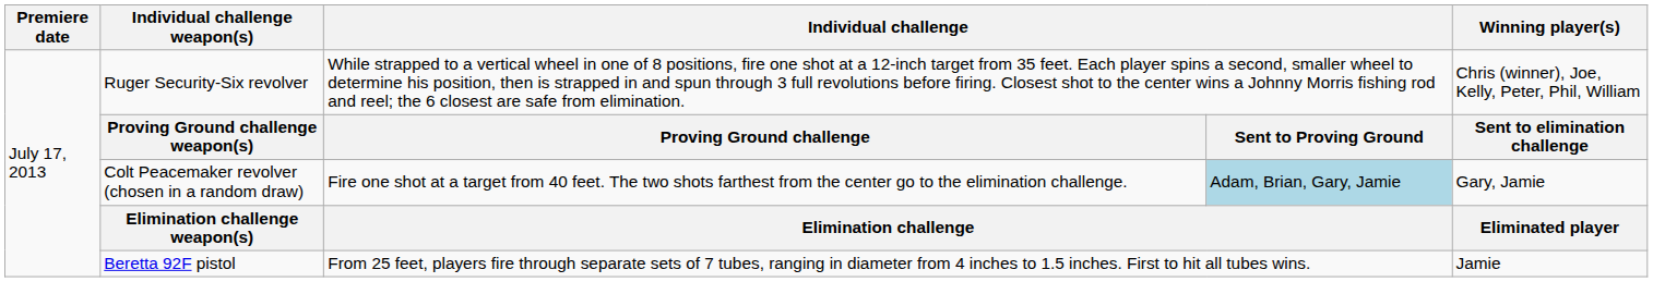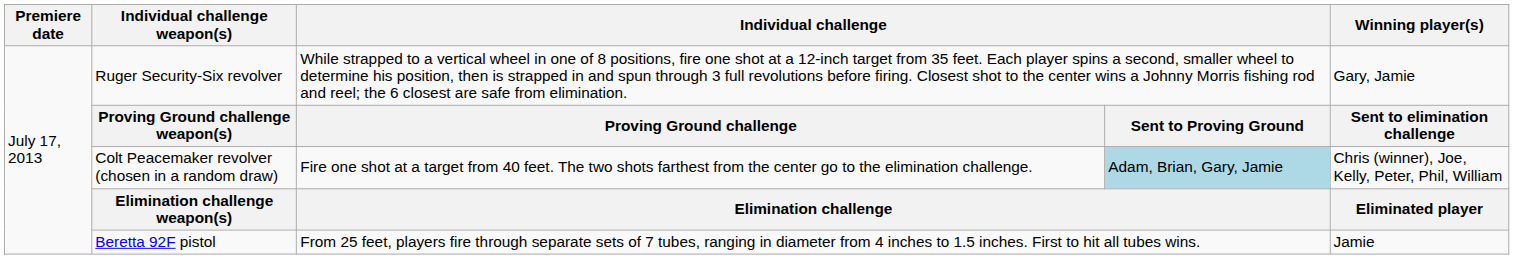Ruger Security-Six revolver | Winning player(s): Chris (winner), Joe, Kelly, Peter, Phil, William -> Gary, Jamie
Colt Peacemaker revolver (chosen in a random draw) | Winning player(s): Gary, Jamie -> Chris (winner), Joe, Kelly, Peter, Phil, William
